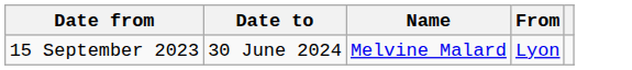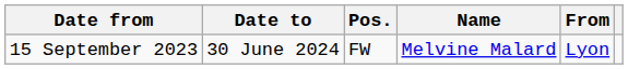+ column: Pos. | FW
